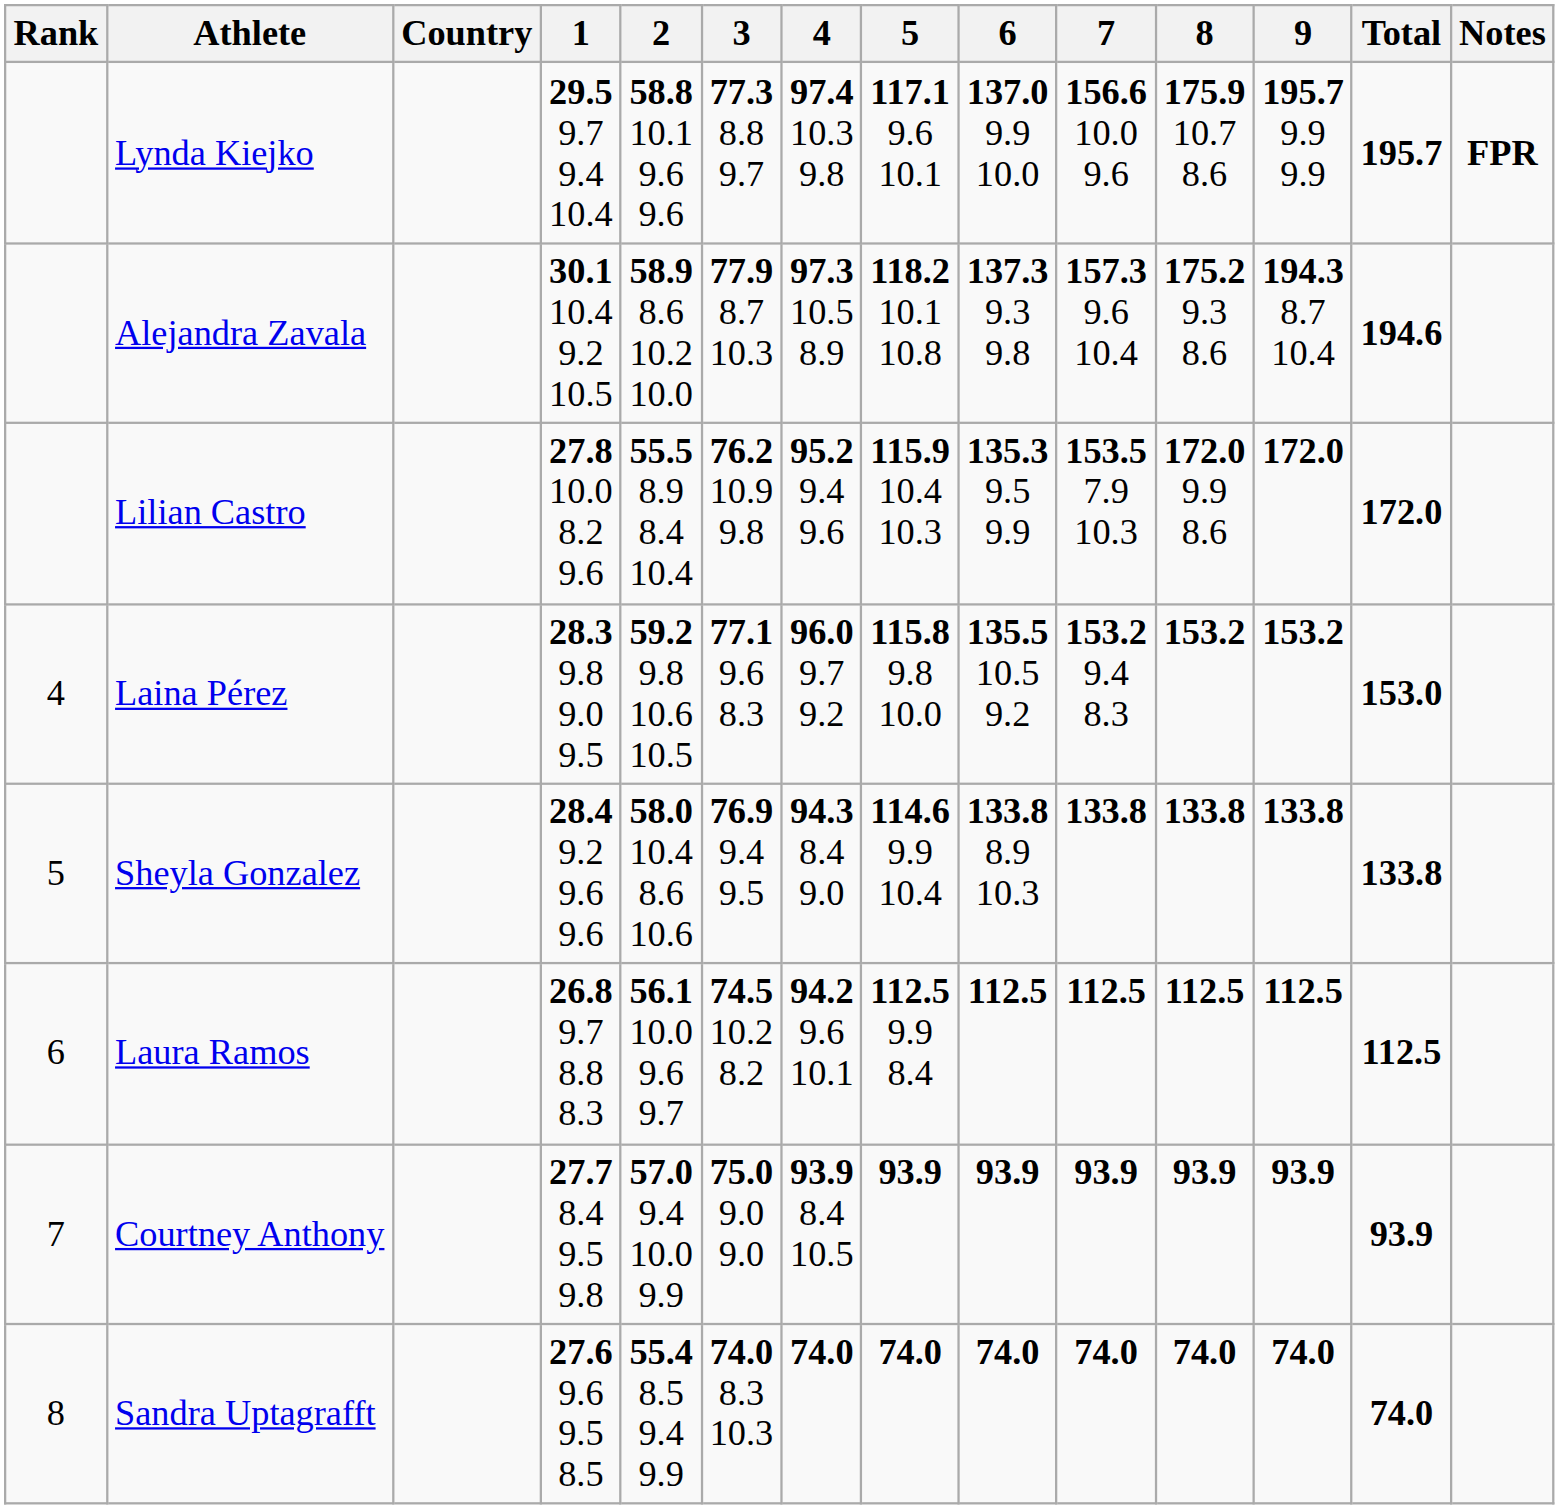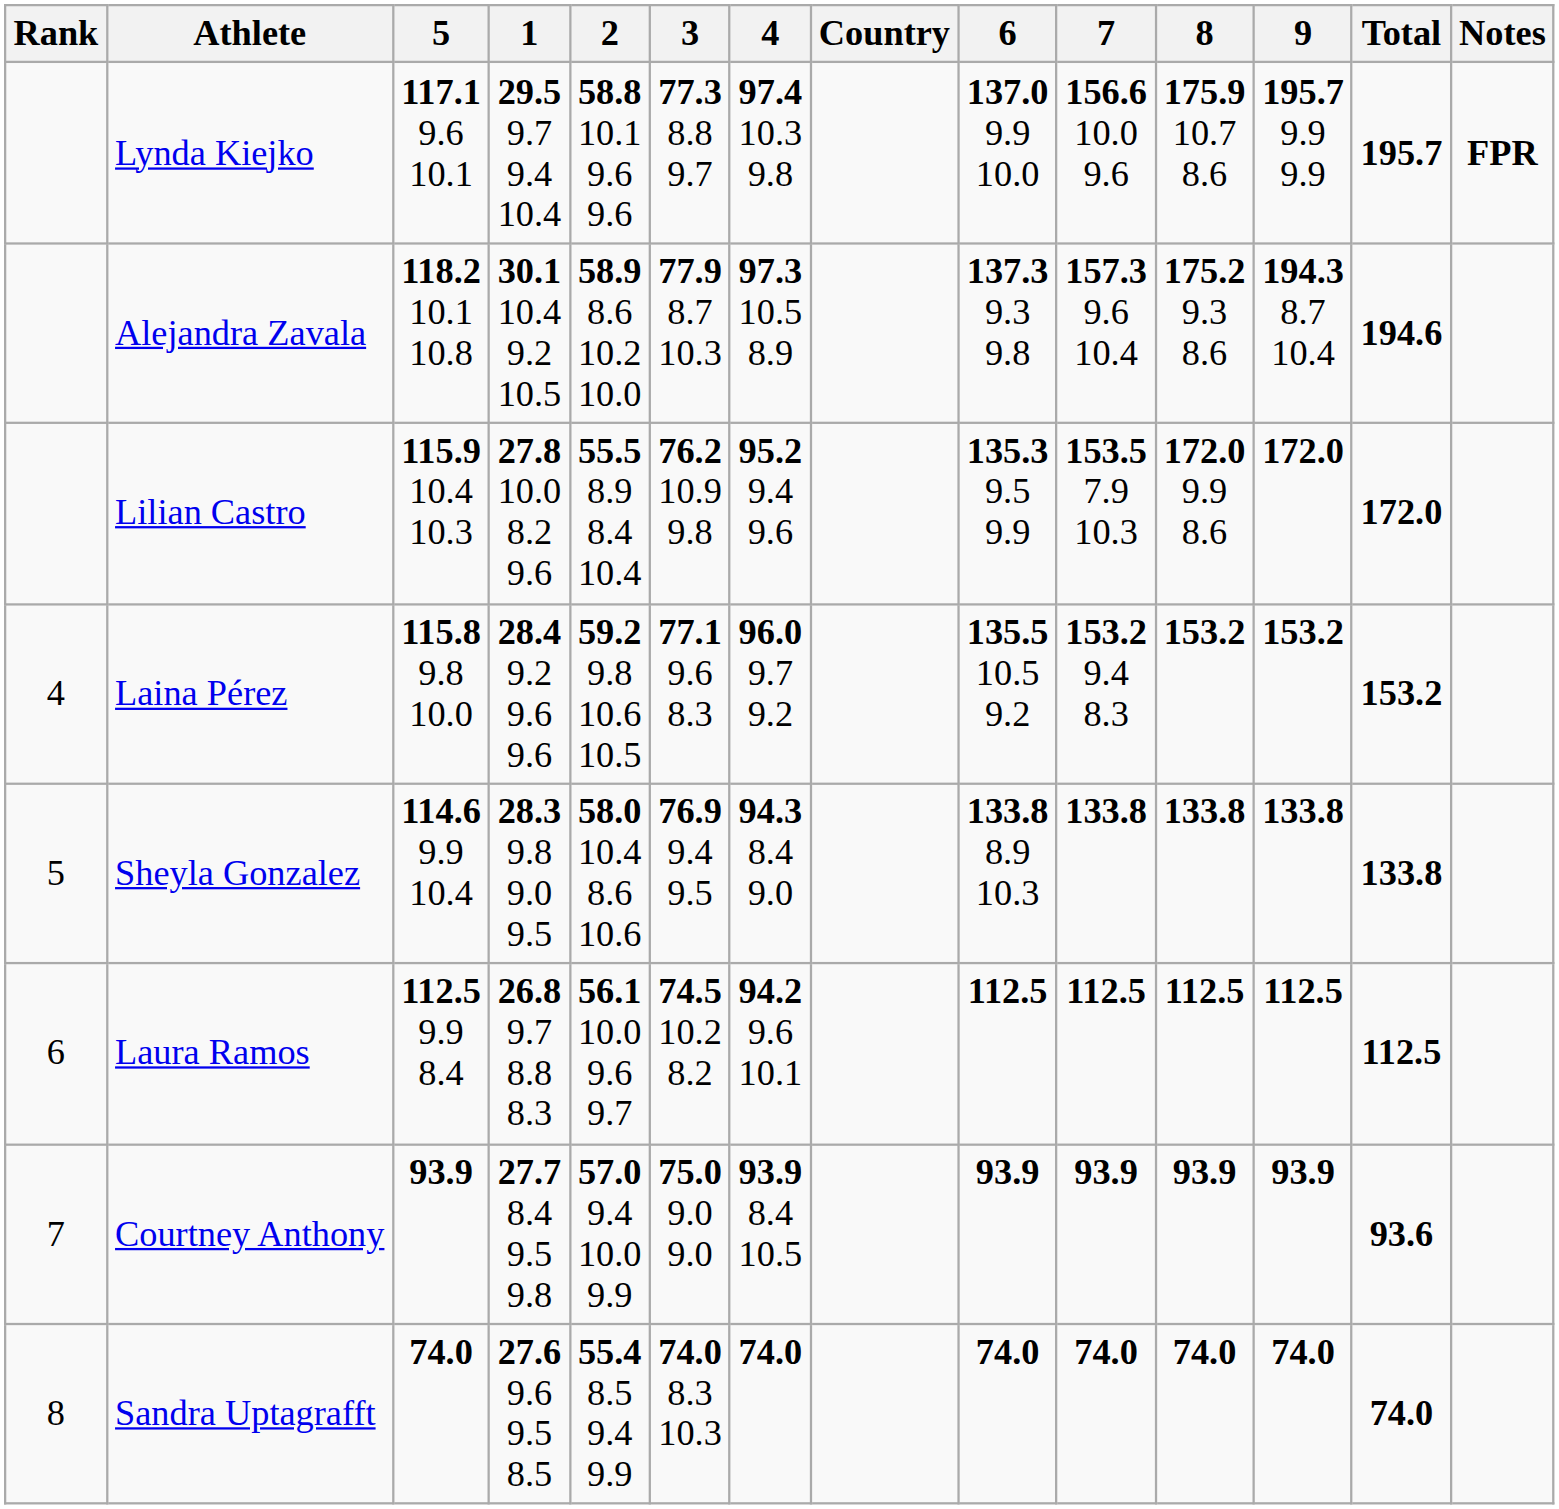columns swapped: Country <-> 5
Laina Pérez | 1: 28.3 9.8 9.0 9.5 -> 28.4 9.2 9.6 9.6
Laina Pérez | Total: 153.0 -> 153.2
Sheyla Gonzalez | 1: 28.4 9.2 9.6 9.6 -> 28.3 9.8 9.0 9.5
Courtney Anthony | Total: 93.9 -> 93.6
